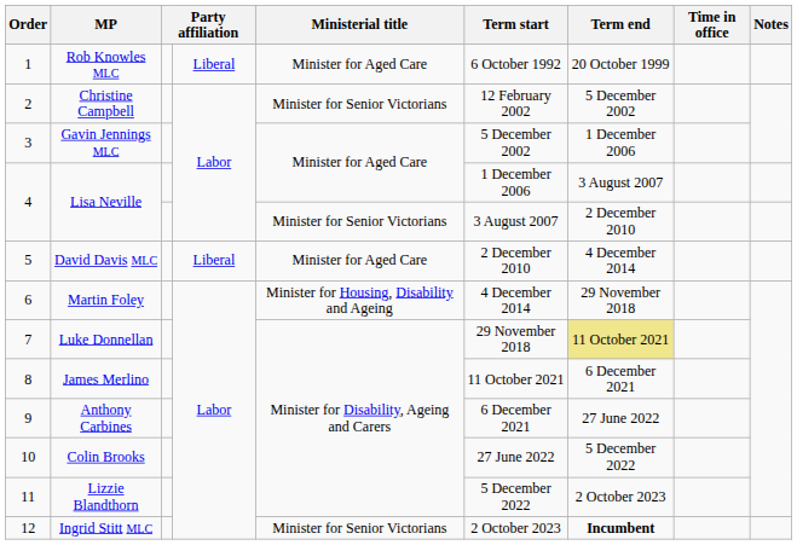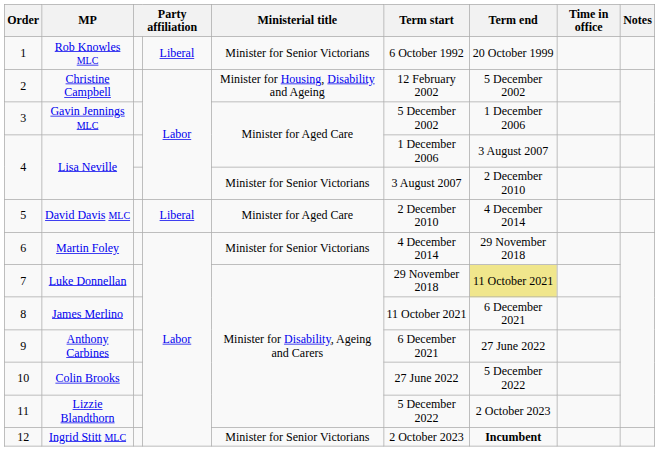Rob Knowles MLC | Ministerial title: Minister for Aged Care -> Minister for Senior Victorians
Christine Campbell | Ministerial title: Minister for Senior Victorians -> Minister for Housing, Disability and Ageing
Martin Foley | Ministerial title: Minister for Housing, Disability and Ageing -> Minister for Senior Victorians
